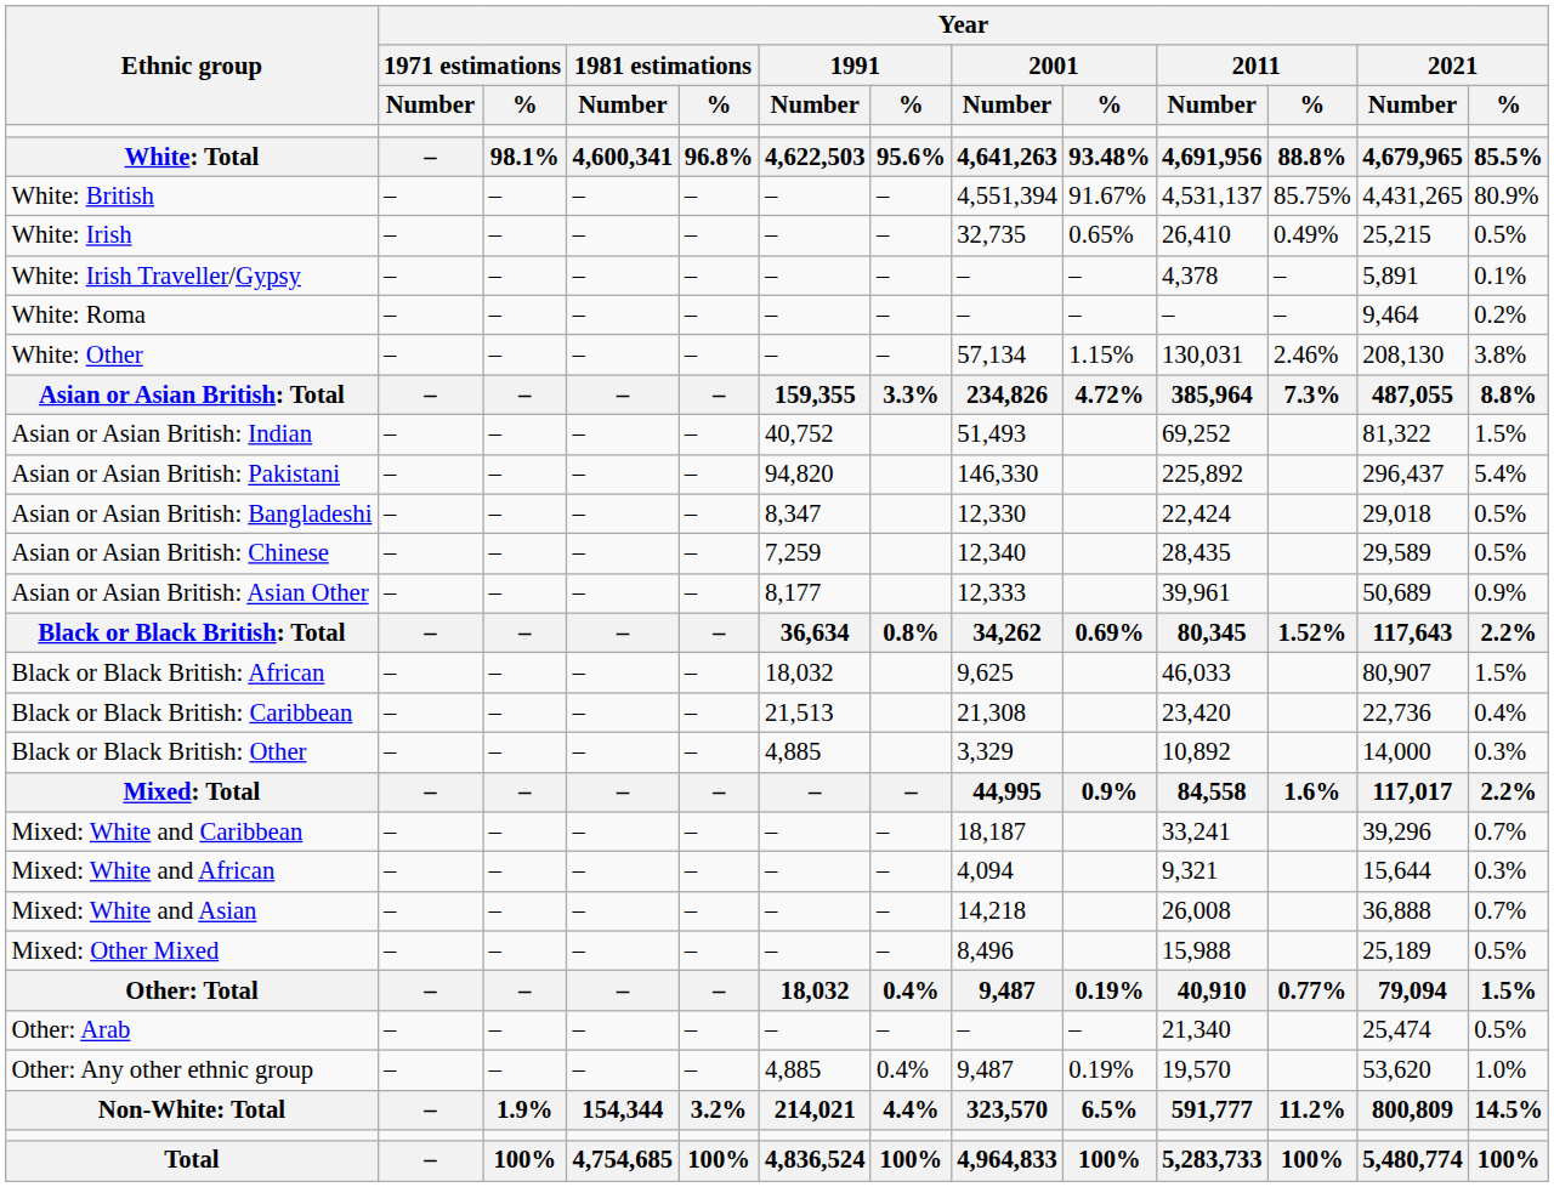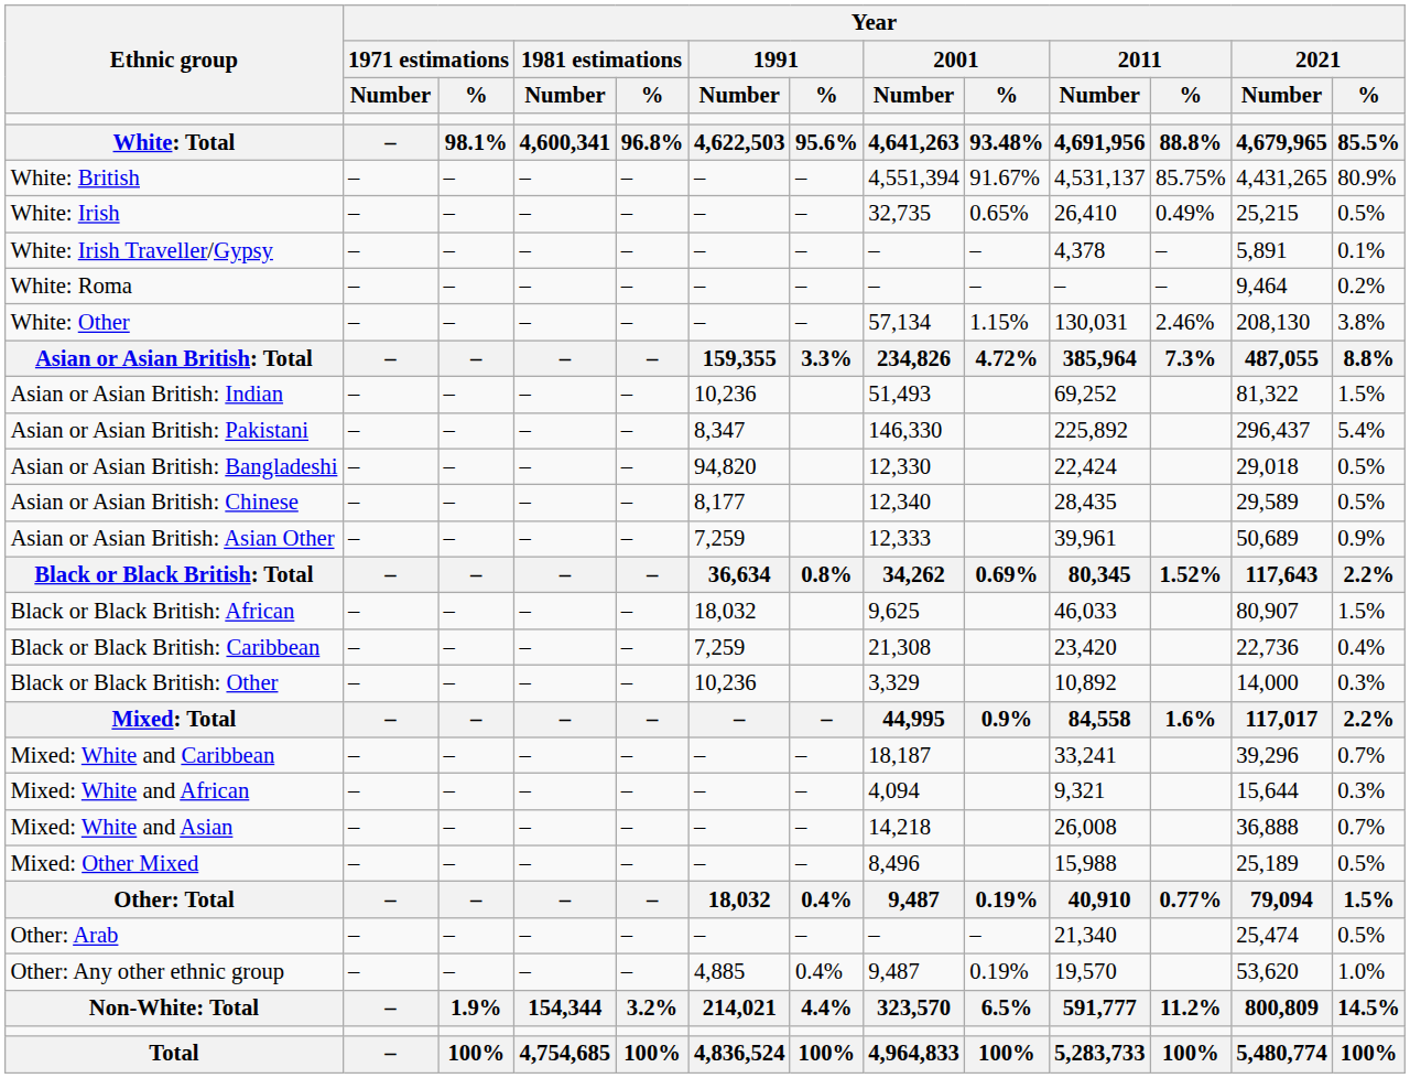Asian or Asian British: Indian | Year / 1991 / Number: 40,752 -> 10,236
Asian or Asian British: Pakistani | Year / 1991 / Number: 94,820 -> 8,347
Asian or Asian British: Bangladeshi | Year / 1991 / Number: 8,347 -> 94,820
Asian or Asian British: Chinese | Year / 1991 / Number: 7,259 -> 8,177
Asian or Asian British: Asian Other | Year / 1991 / Number: 8,177 -> 7,259
Black or Black British: Caribbean | Year / 1991 / Number: 21,513 -> 7,259
Black or Black British: Other | Year / 1991 / Number: 4,885 -> 10,236
